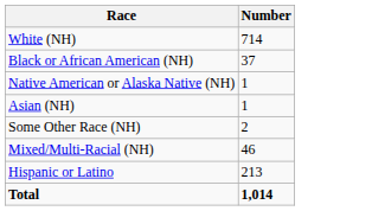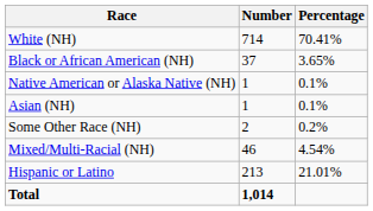+ column: Percentage | 70.41% | 3.65% | 0.1% | 0.1% | 0.2% | 4.54% | 21.01%
